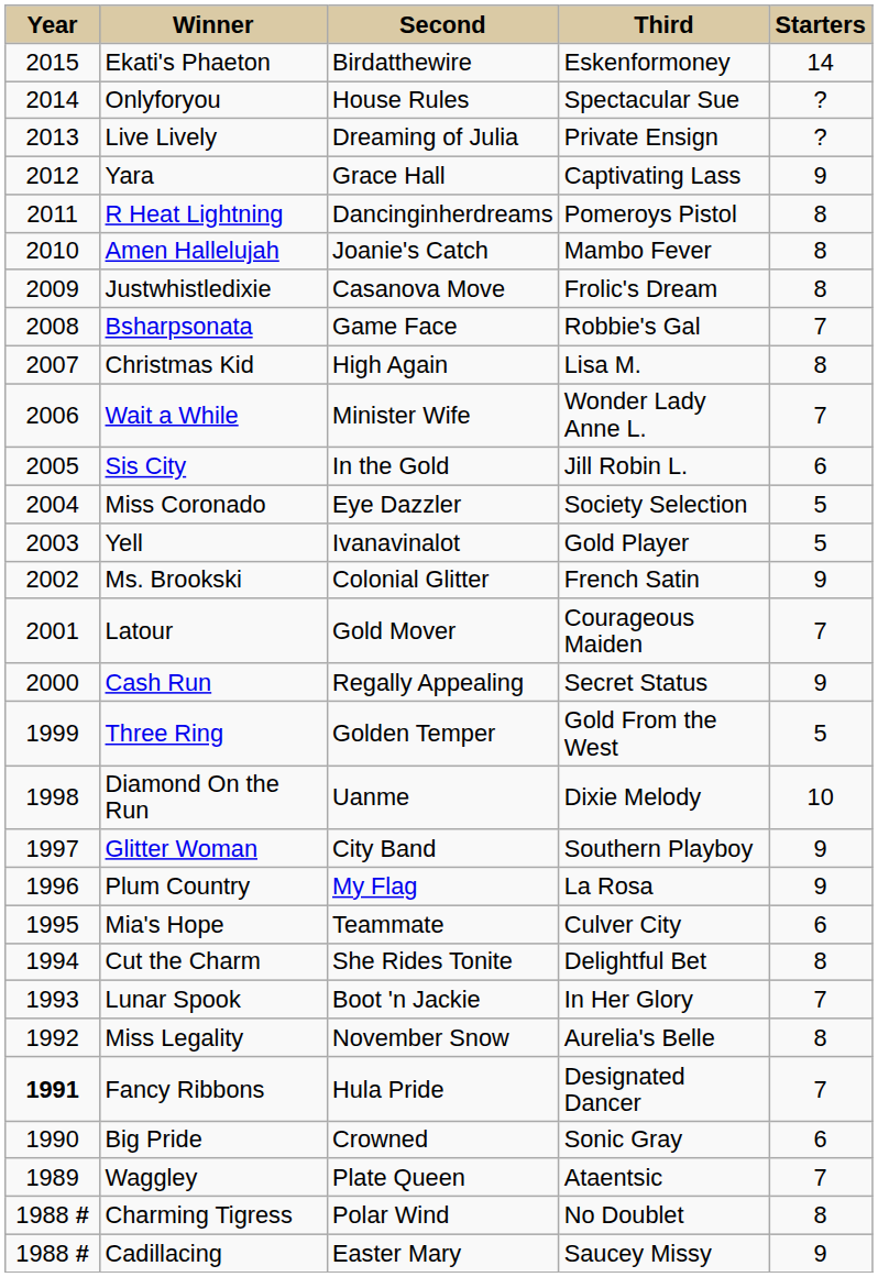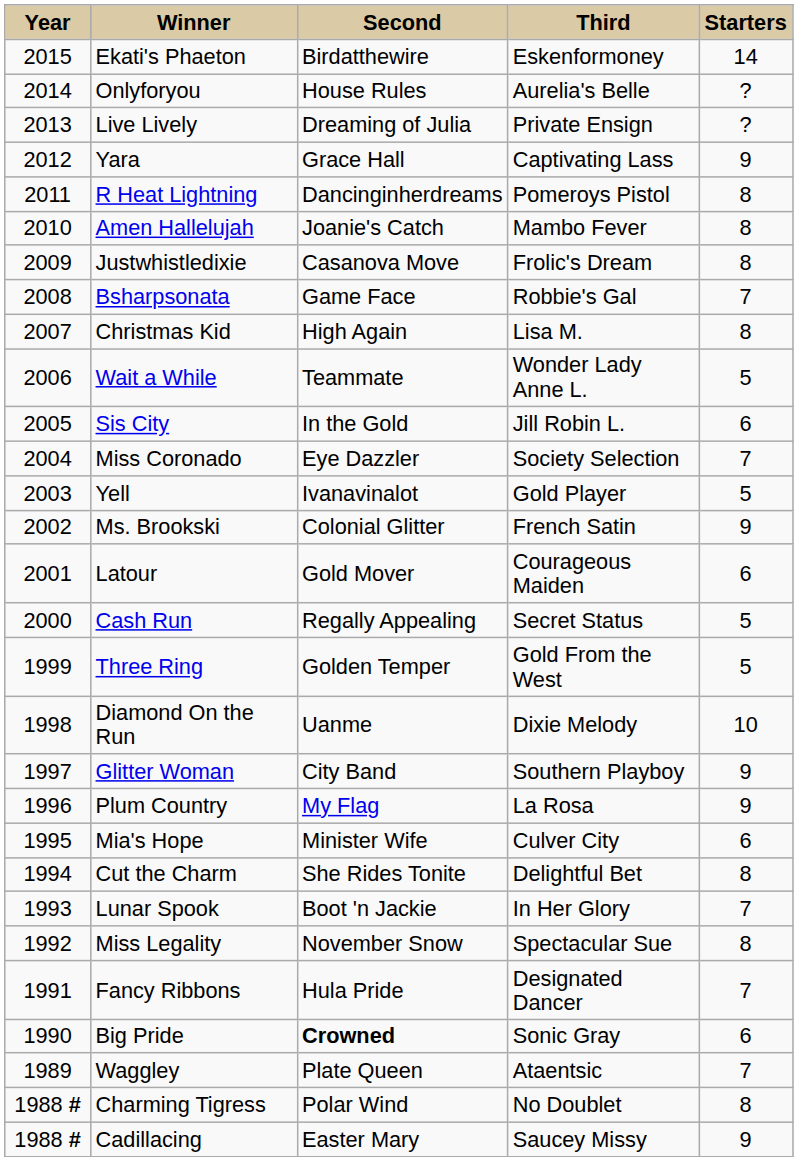Onlyforyou | column 4: Spectacular Sue -> Aurelia's Belle
Wait a While | column 3: Minister Wife -> Teammate
Wait a While | column 5: 7 -> 5
Miss Coronado | column 5: 5 -> 7
Latour | column 5: 7 -> 6
Cash Run | column 5: 9 -> 5
Mia's Hope | column 3: Teammate -> Minister Wife
Miss Legality | column 4: Aurelia's Belle -> Spectacular Sue
Fancy Ribbons | column 1: bold -> normal
Big Pride | column 3: normal -> bold
